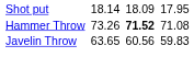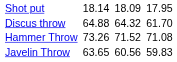+ row: Discus throw | 64.88 | 64.32 | 61.70
Hammer Throw | column 5: bold -> normal
